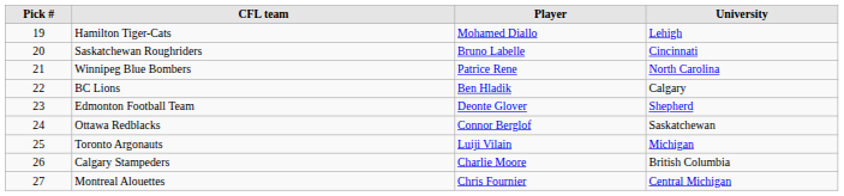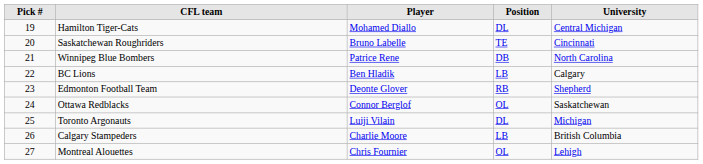+ column: Position | DL | TE | DB | LB | RB | OL | DL | LB | OL
Hamilton Tiger-Cats | University: Lehigh -> Central Michigan
Montreal Alouettes | University: Central Michigan -> Lehigh
